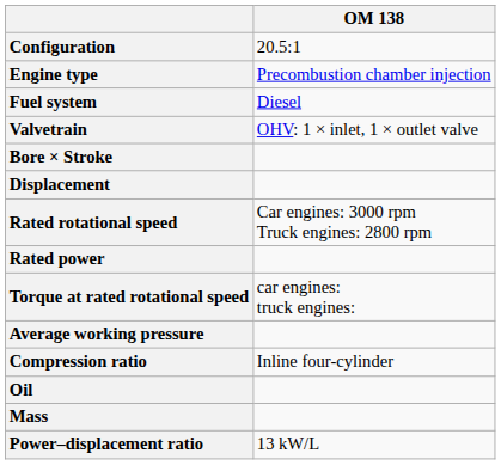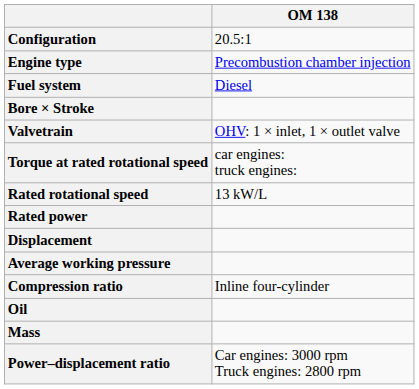rows swapped: Valvetrain <-> Bore × Stroke
rows swapped: Displacement <-> Torque at rated rotational speed
Rated rotational speed | OM 138: Car engines: 3000 rpm Truck engines: 2800 rpm -> 13 kW/L
Power–displacement ratio | OM 138: 13 kW/L -> Car engines: 3000 rpm Truck engines: 2800 rpm
